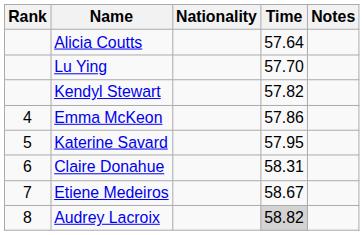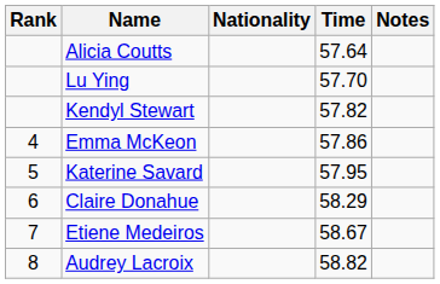Claire Donahue | Time: 58.31 -> 58.29
Audrey Lacroix | Time: lightgrey background -> no background
